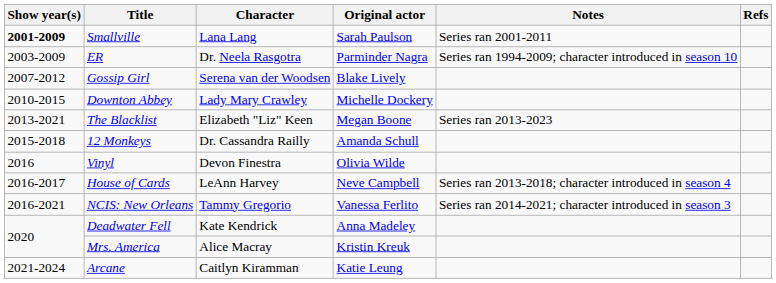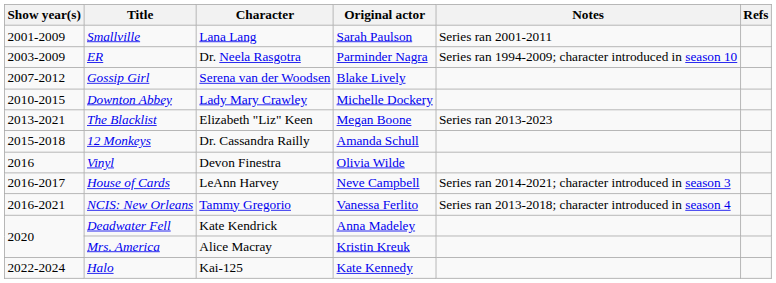Smallville | Show year(s): bold -> normal
House of Cards | Notes: Series ran 2013-2018; character introduced in season 4 -> Series ran 2014-2021; character introduced in season 3
NCIS: New Orleans | Notes: Series ran 2014-2021; character introduced in season 3 -> Series ran 2013-2018; character introduced in season 4
- row: 2021-2024 | Arcane | Caitlyn Kiramman | Katie Leung
+ row: 2022-2024 | Halo | Kai-125 | Kate Kennedy
